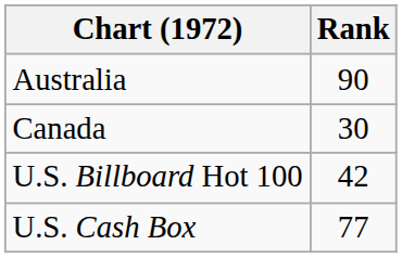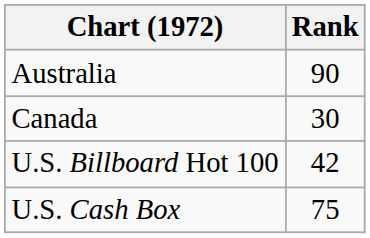U.S. Cash Box | Rank: 77 -> 75
